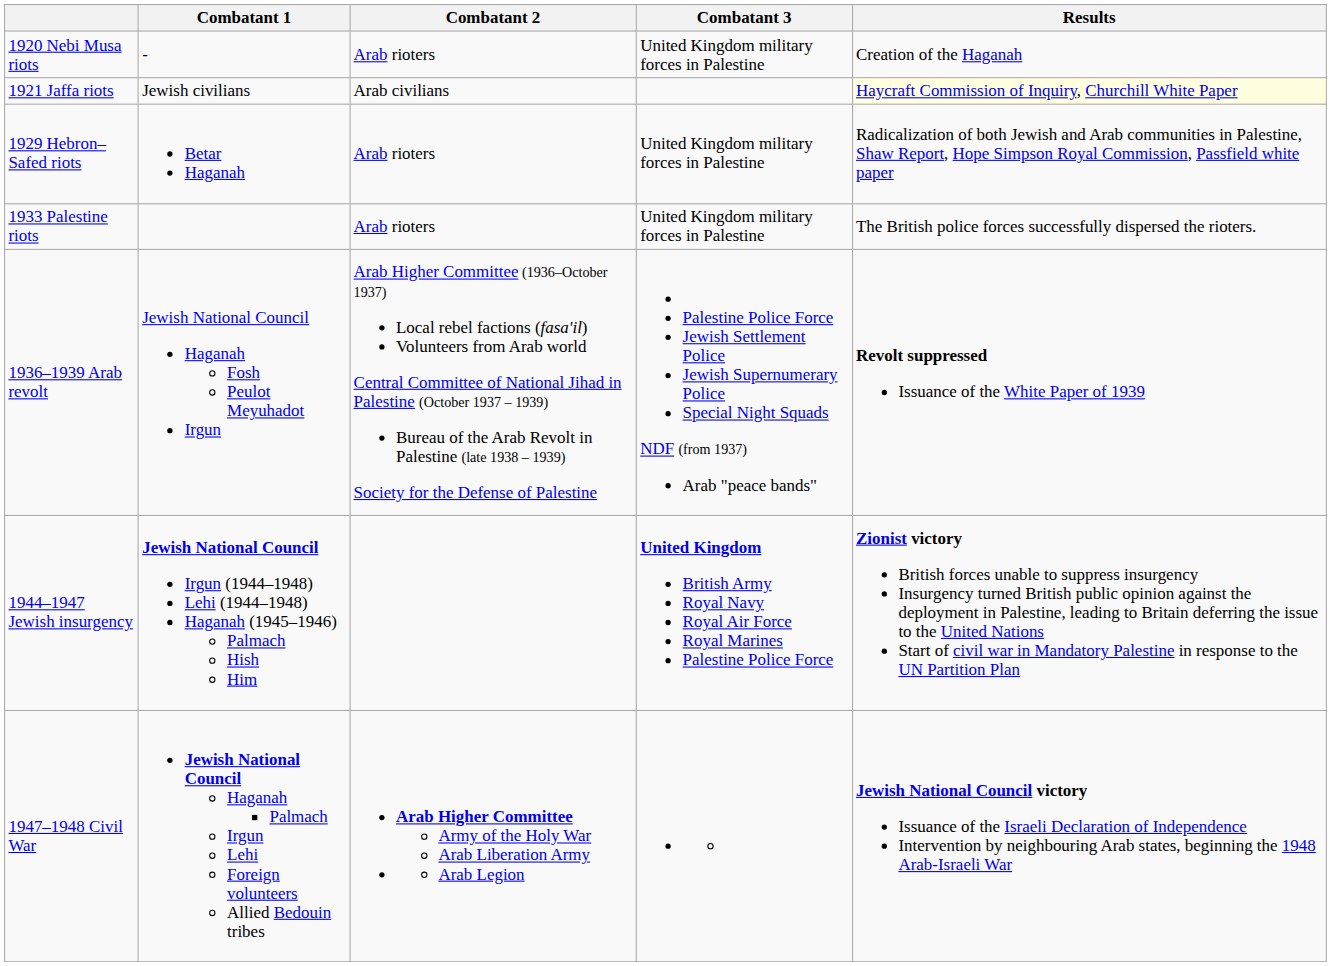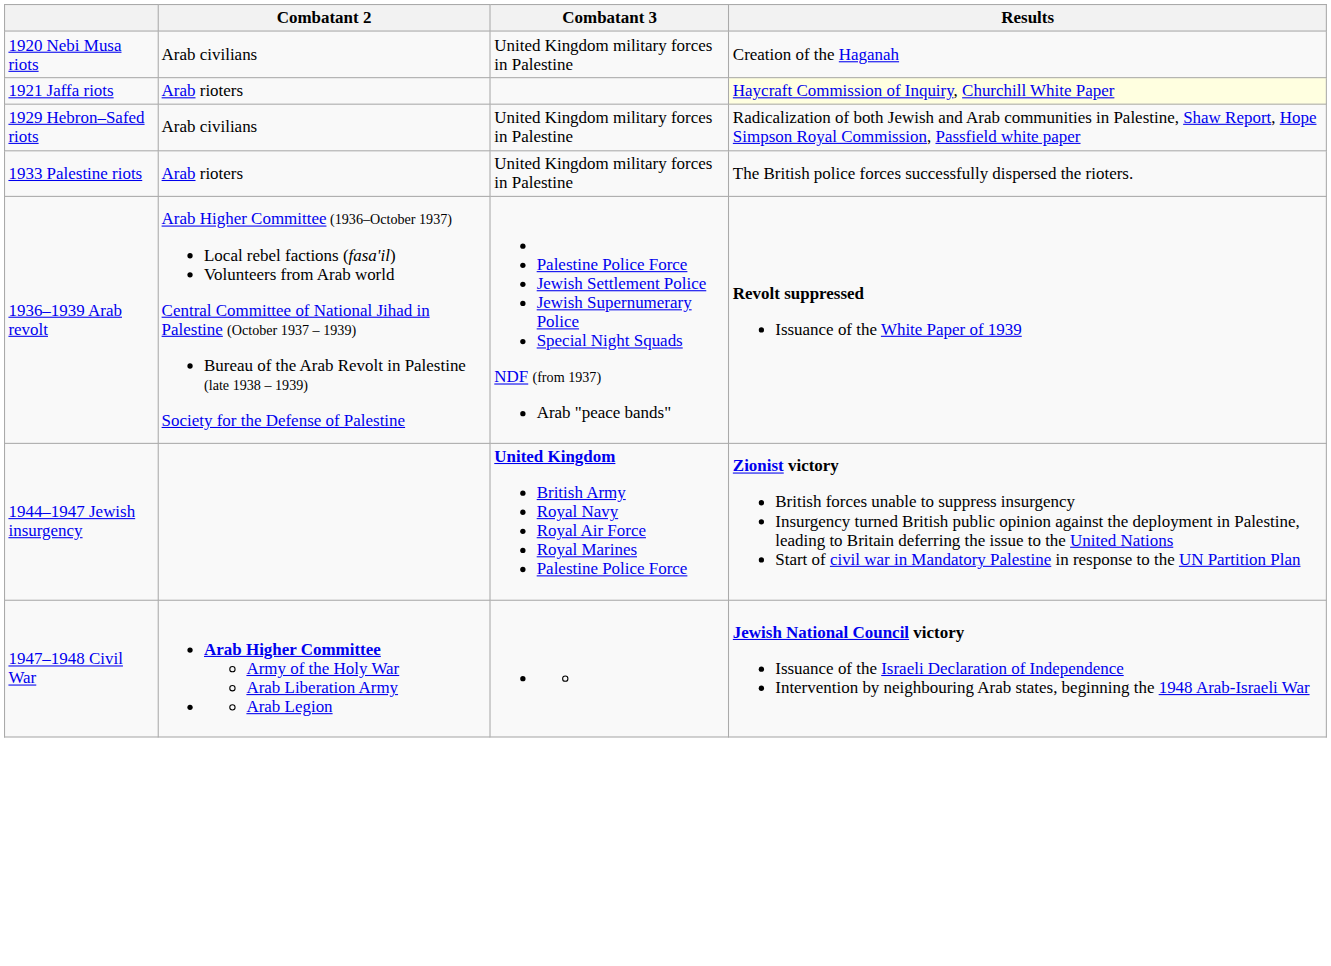- column: Combatant 1 | - | Jewish civilians | Betar Haganah | Jewish National Council Haganah Fosh Peulot Meyuhadot Irgun | Jewish National Council Irgun (1944–1948) Lehi (1944–1948) Haganah (1945–1946) Palmach Hish Him | Jewish National Council Haganah Palmach Irgun Lehi Foreign volunteers Allied Bedouin tribes
1920 Nebi Musa riots | Combatant 2: Arab rioters -> Arab civilians
1921 Jaffa riots | Combatant 2: Arab civilians -> Arab rioters
1929 Hebron–Safed riots | Combatant 2: Arab rioters -> Arab civilians
